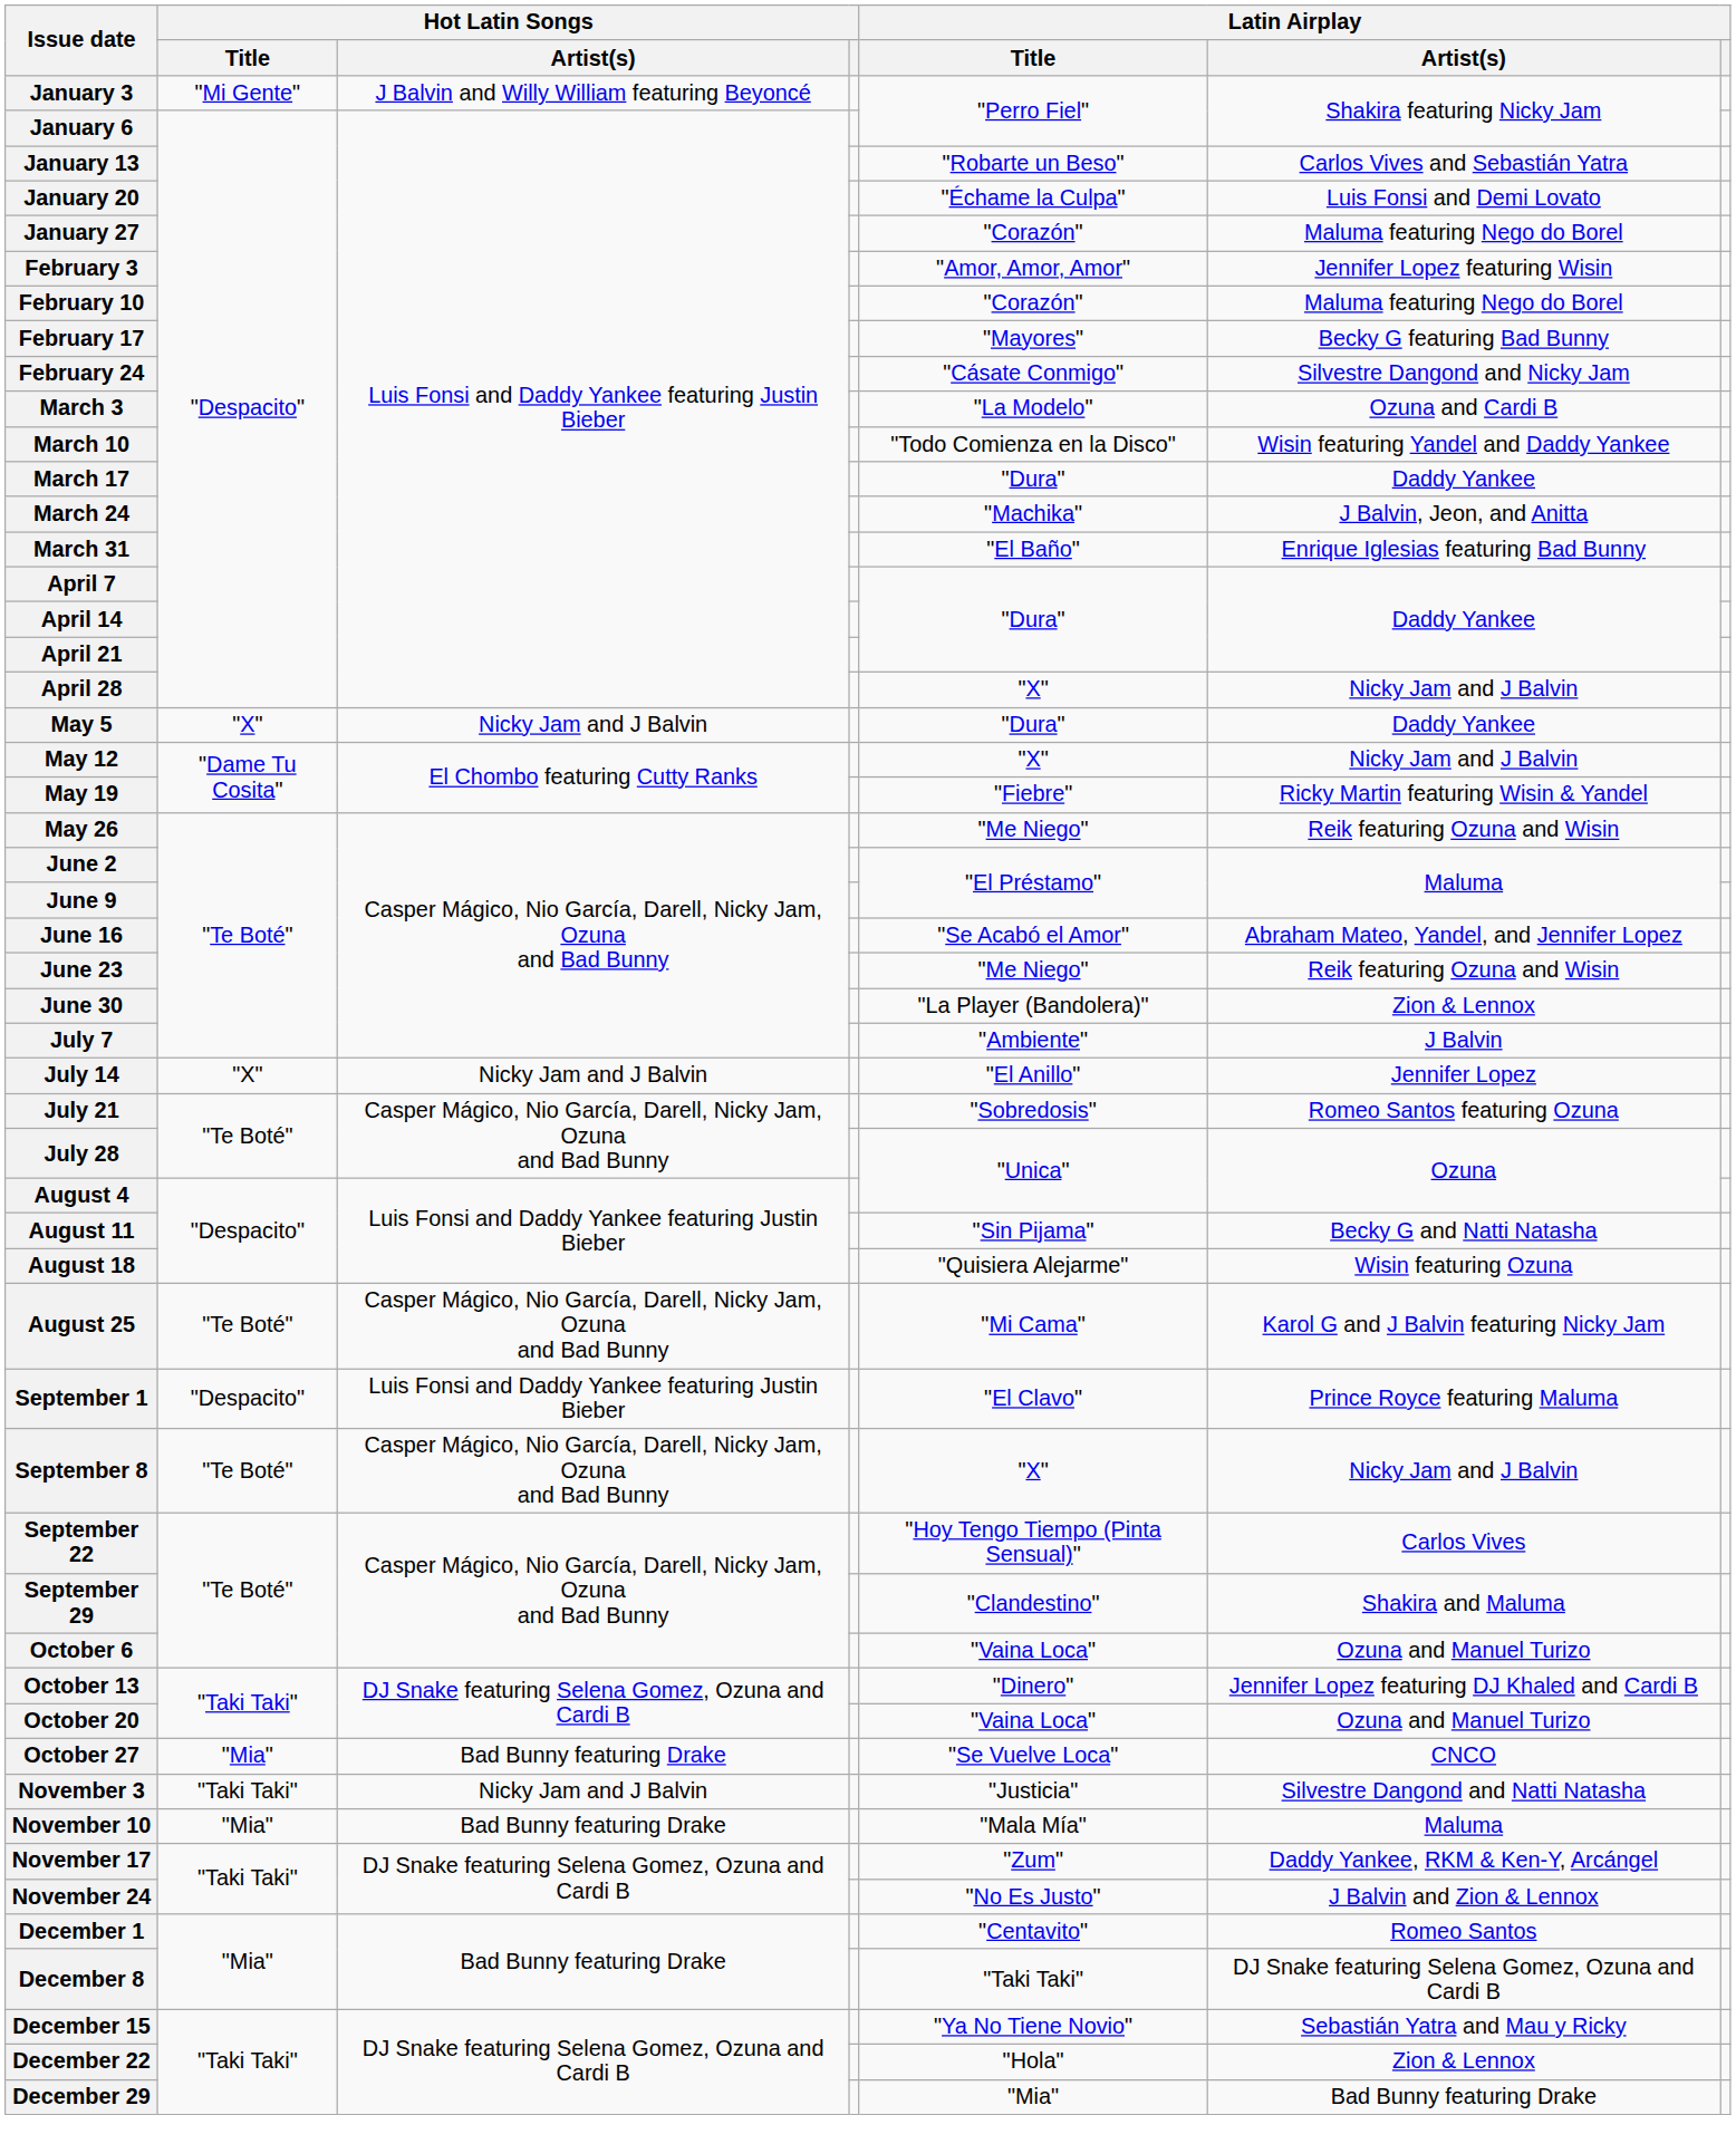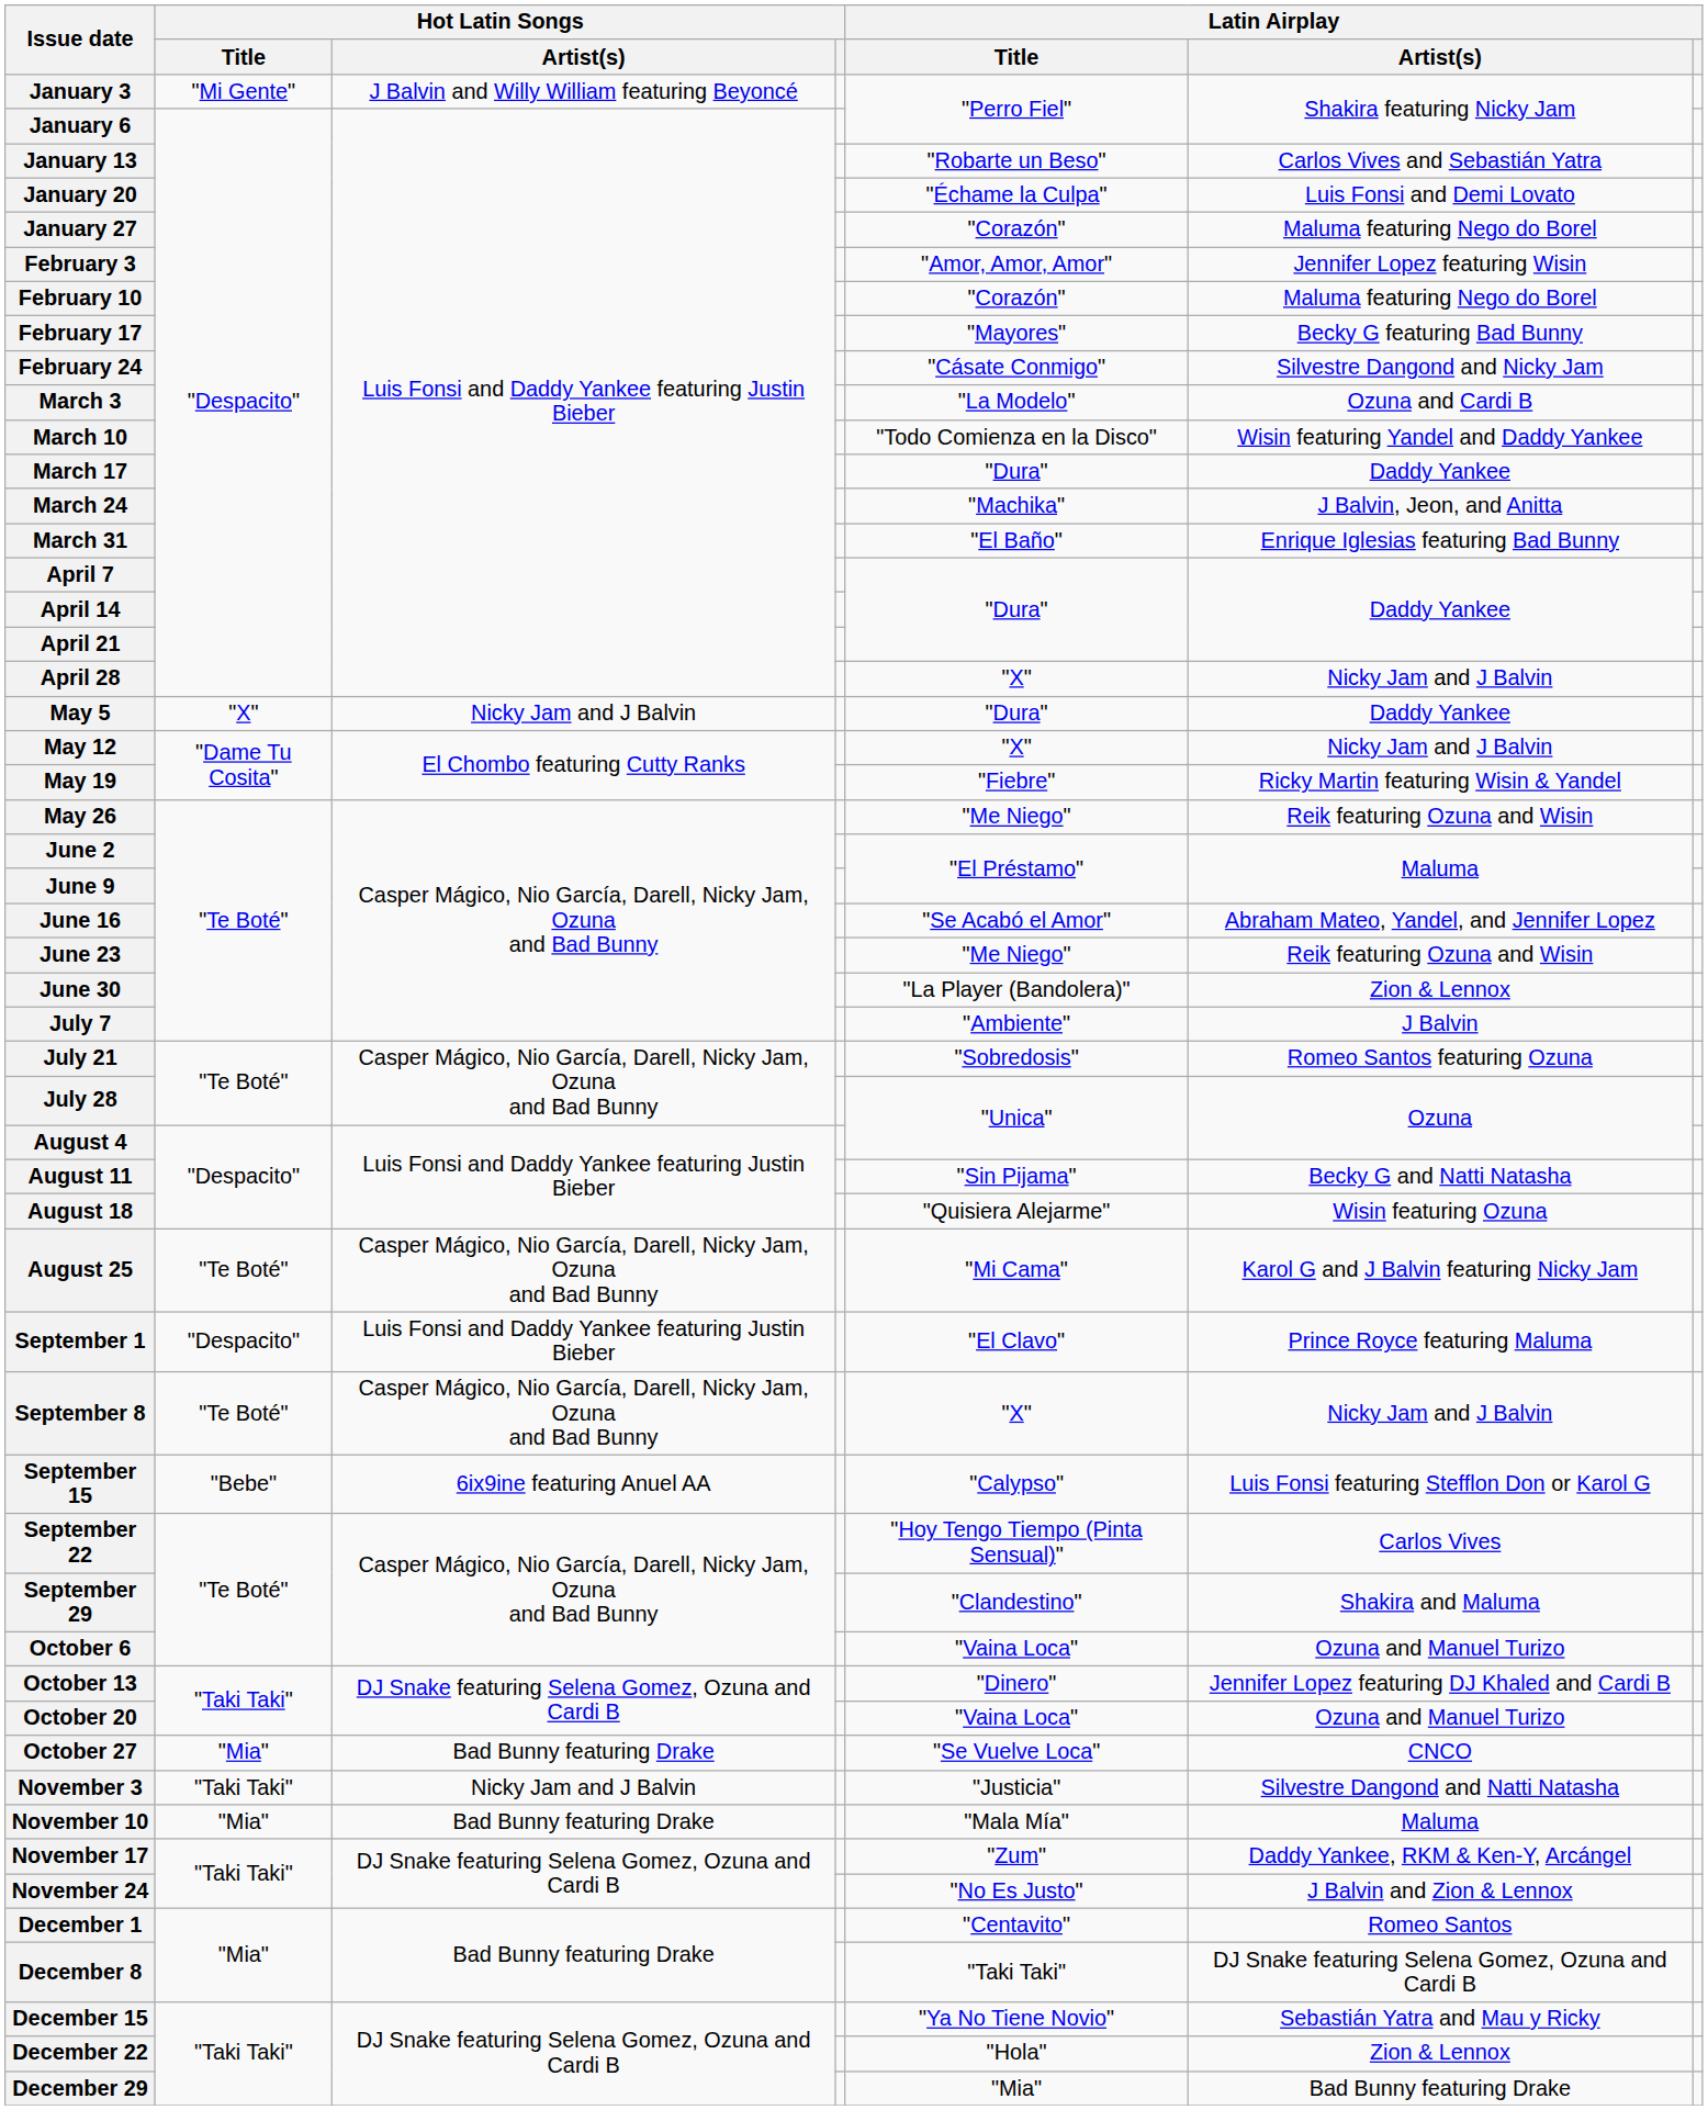- row: July 14 | "X" | Nicky Jam and J Balvin | "El Anillo" | Jennifer Lopez
+ row: September 15 | "Bebe" | 6ix9ine featuring Anuel AA | "Calypso" | Luis Fonsi featuring Stefflon Don or Karol G
